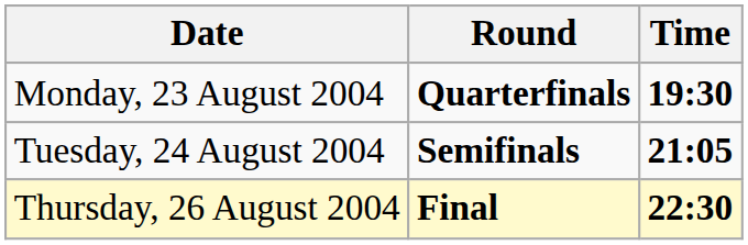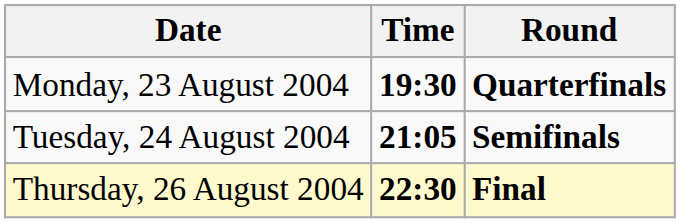columns swapped: Time <-> Round
